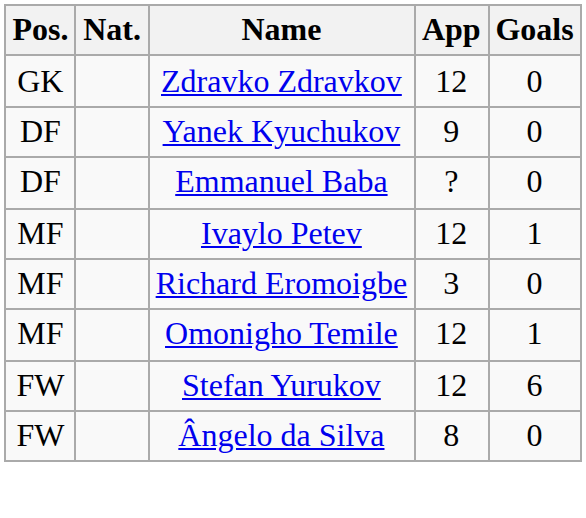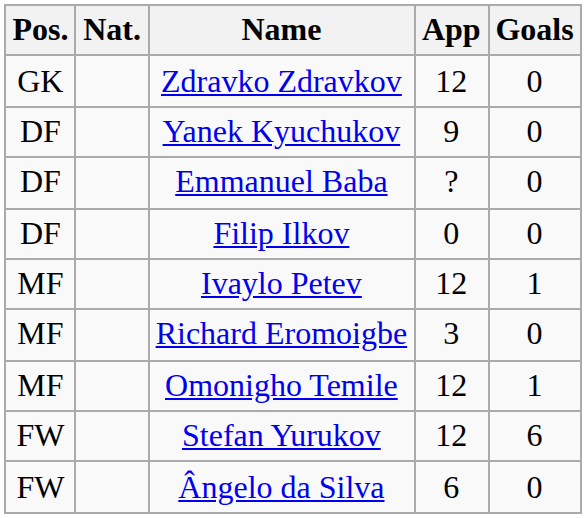+ row: DF | Filip Ilkov | 0 | 0
Ângelo da Silva | App: 8 -> 6
